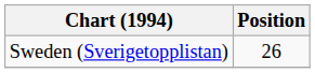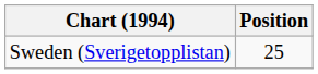Sweden (Sverigetopplistan) | Position: 26 -> 25
